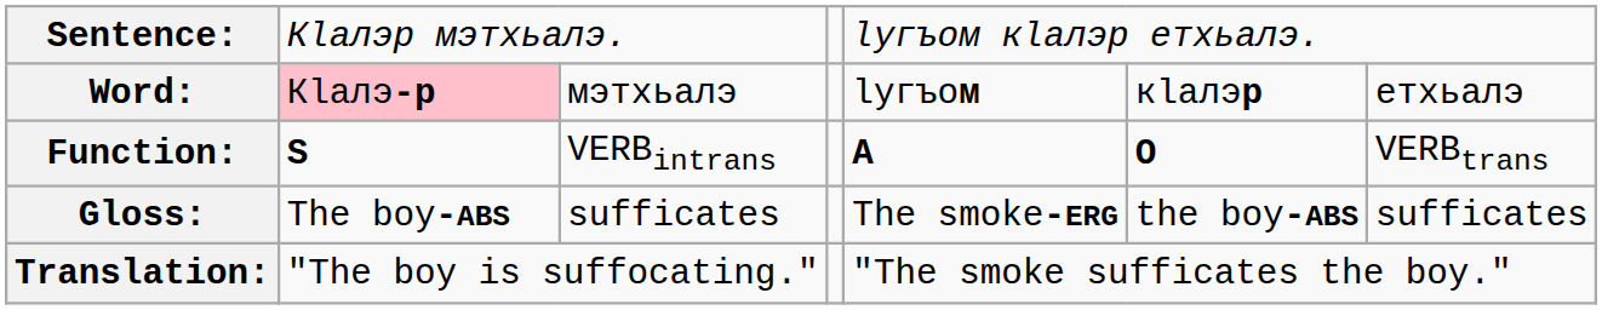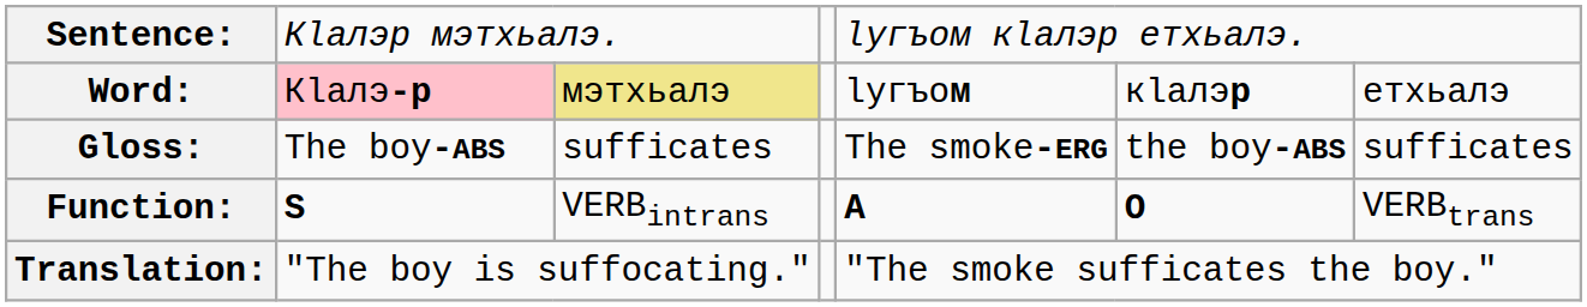Word: | column 3: no background -> khaki background
rows swapped: Gloss: <-> Function:
